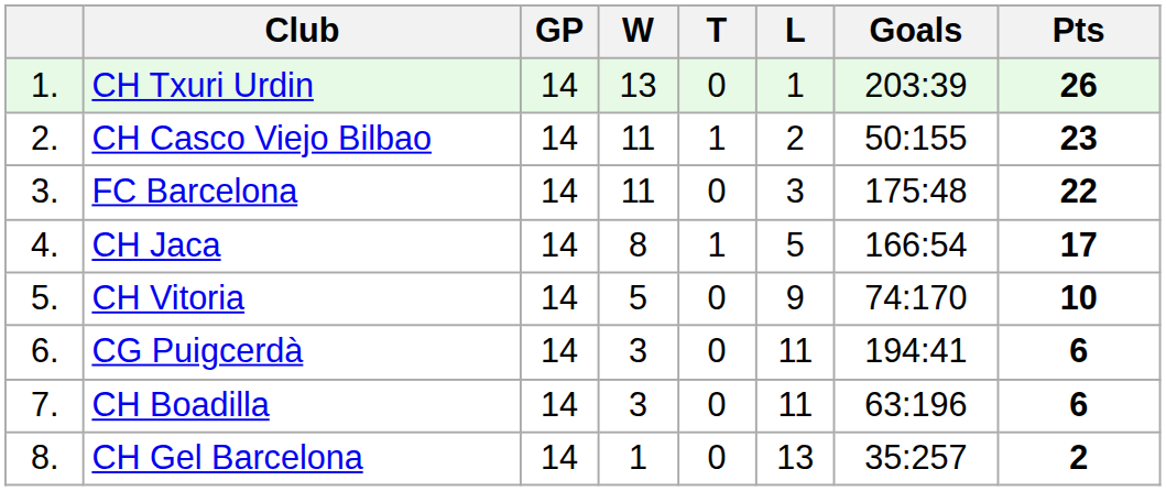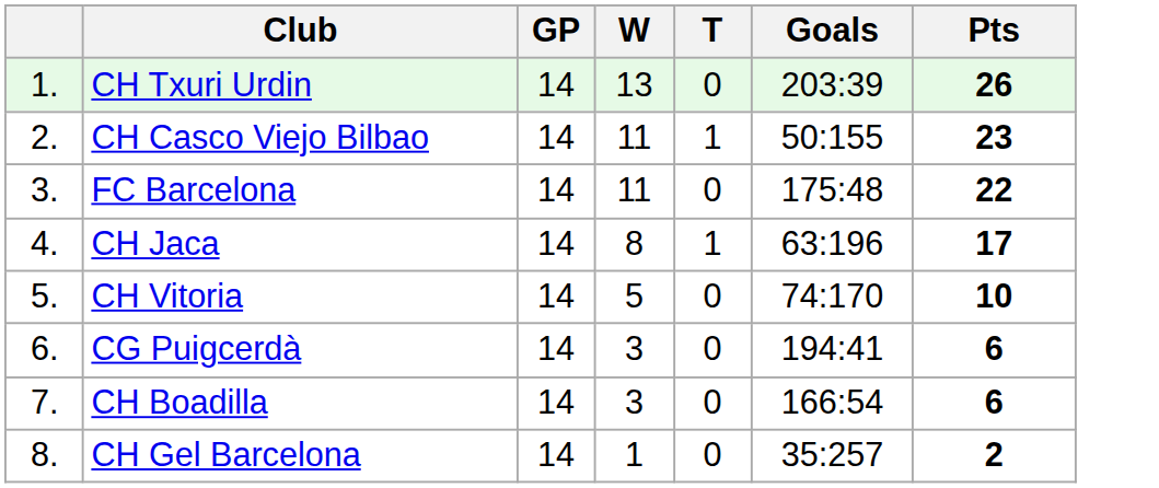- column: L | 1 | 2 | 3 | 5 | 9 | 11 | 11 | 13
CH Jaca | Goals: 166:54 -> 63:196
CH Boadilla | Goals: 63:196 -> 166:54
